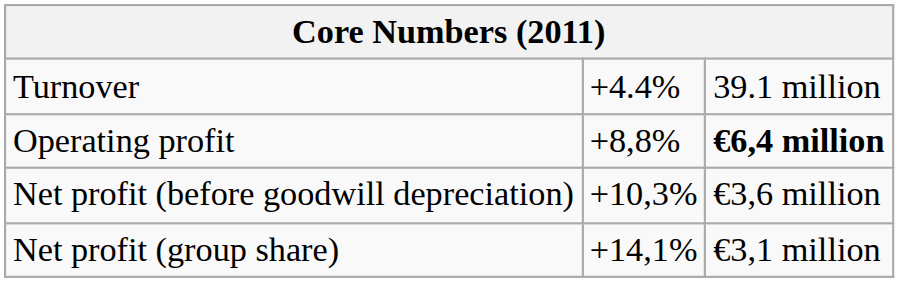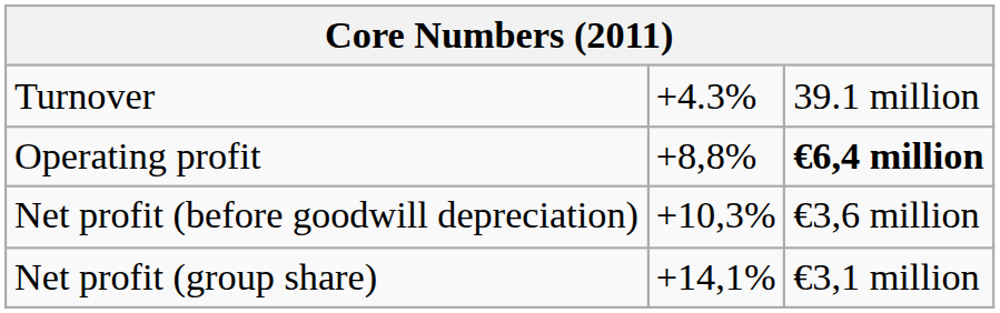Turnover | column 2: +4.4% -> +4.3%
